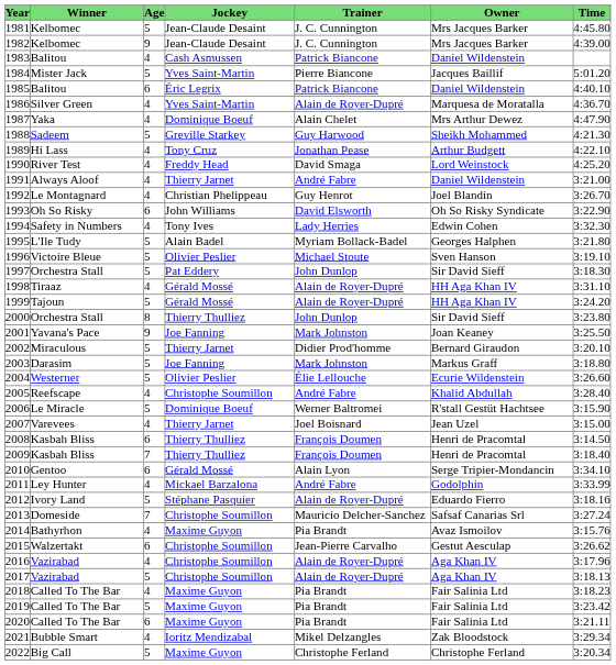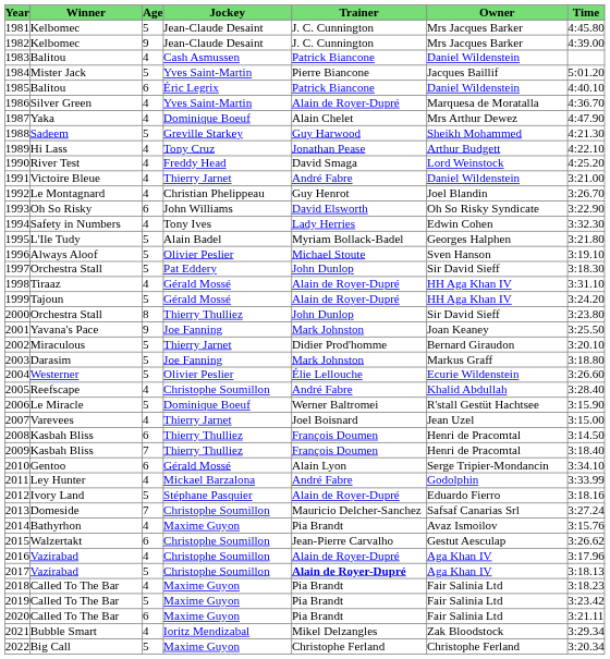1991 | Winner: Always Aloof -> Victoire Bleue
1996 | Winner: Victoire Bleue -> Always Aloof
2017 | Trainer: normal -> bold
